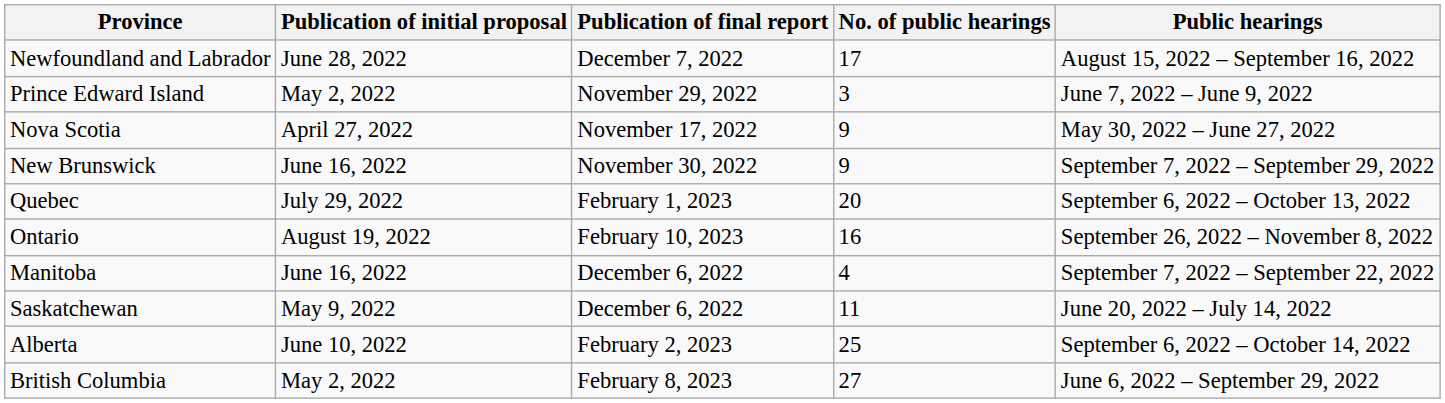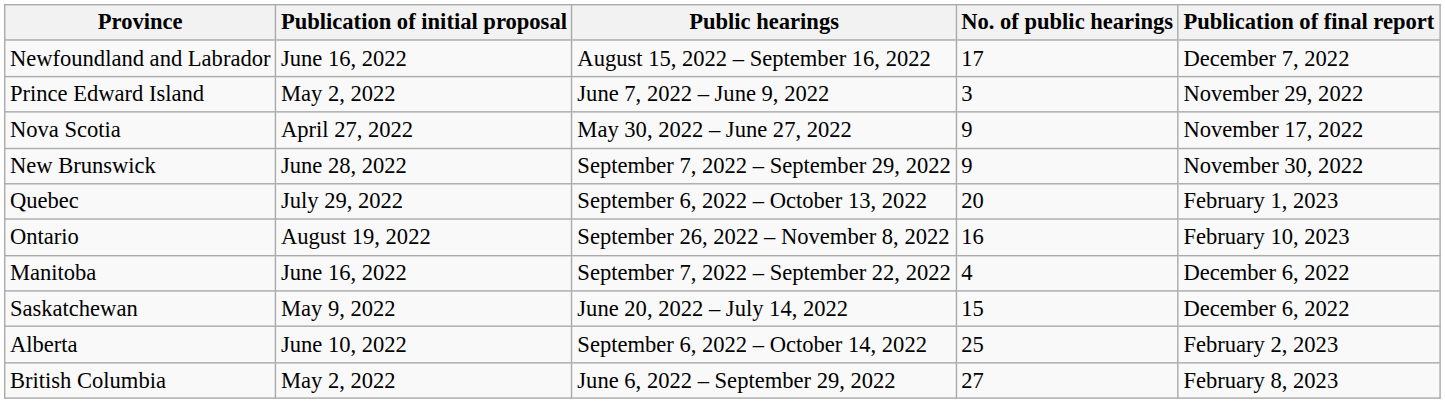columns swapped: Public hearings <-> Publication of final report
Newfoundland and Labrador | Publication of initial proposal: June 28, 2022 -> June 16, 2022
New Brunswick | Publication of initial proposal: June 16, 2022 -> June 28, 2022
Saskatchewan | No. of public hearings: 11 -> 15
